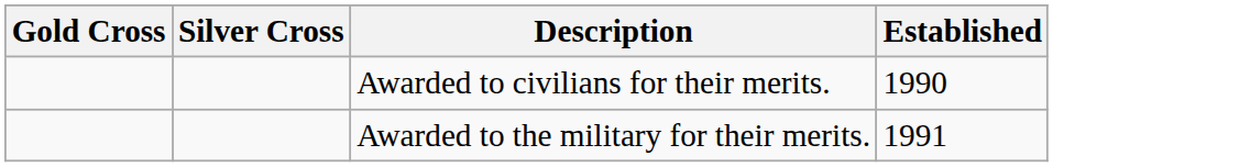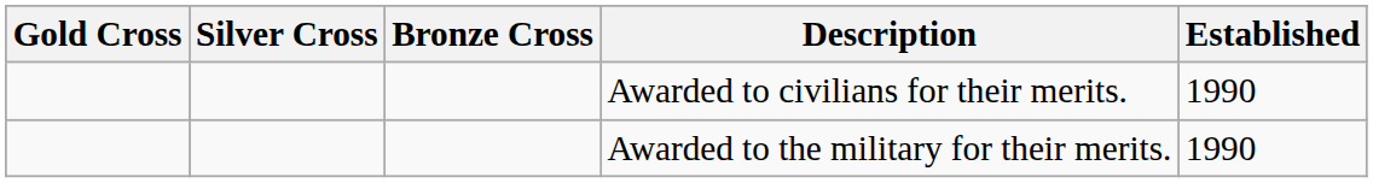+ column: Bronze Cross
Awarded to the military for their merits. | Established: 1991 -> 1990
